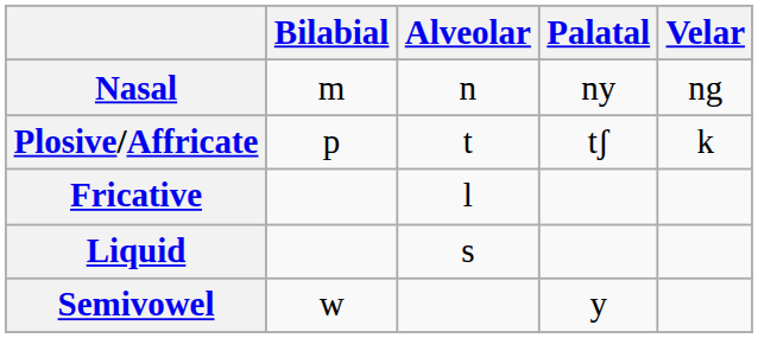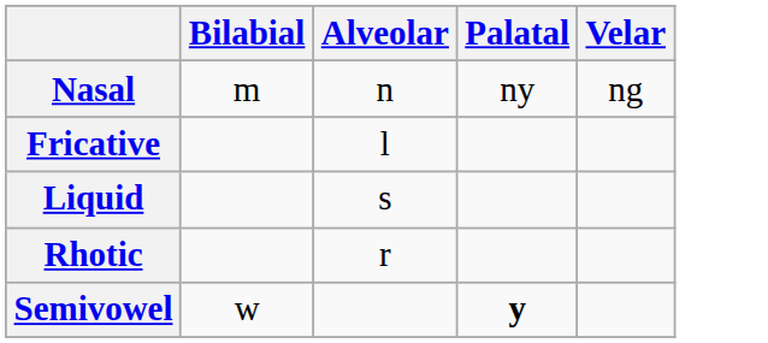- row: Plosive/Affricate | p | t | tʃ | k
+ row: Rhotic | r
Semivowel | Palatal: normal -> bold
